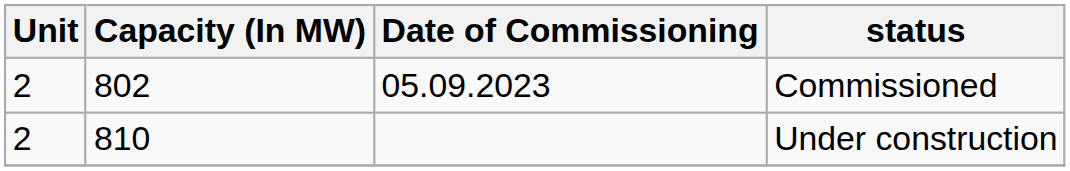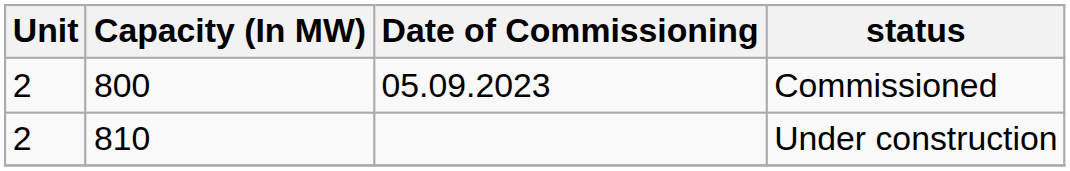Commissioned | Capacity (In MW): 802 -> 800
